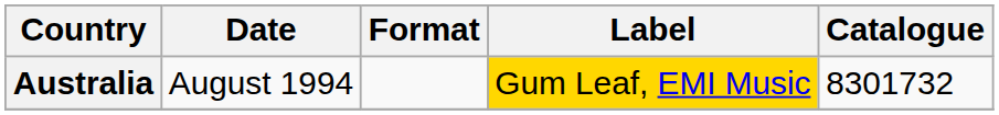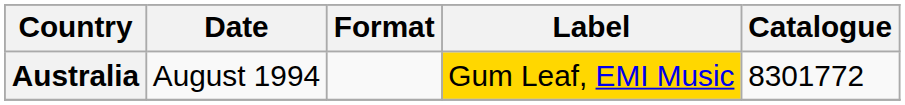Australia | Catalogue: 8301732 -> 8301772
